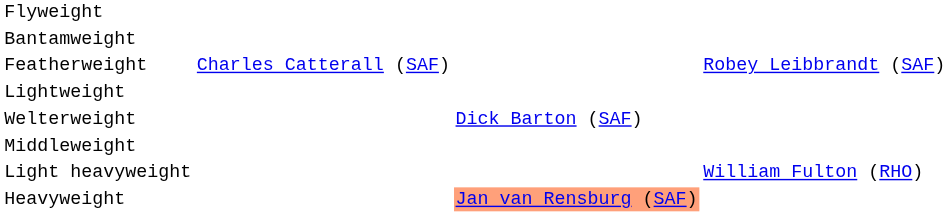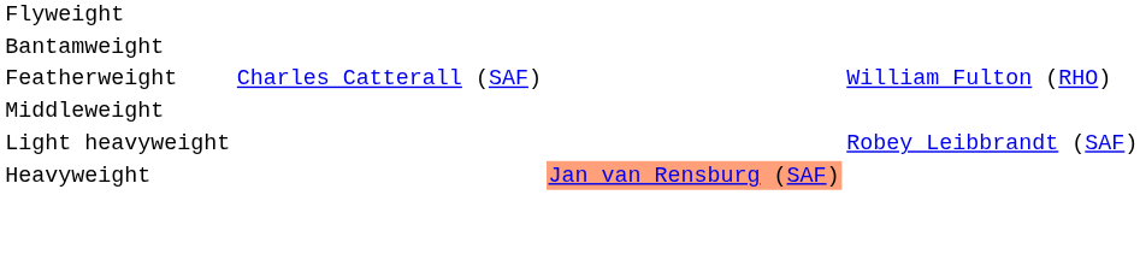Featherweight | column 4: Robey Leibbrandt (SAF) -> William Fulton (RHO)
- row: Lightweight
- row: Welterweight | Dick Barton (SAF)
Light heavyweight | column 4: William Fulton (RHO) -> Robey Leibbrandt (SAF)
